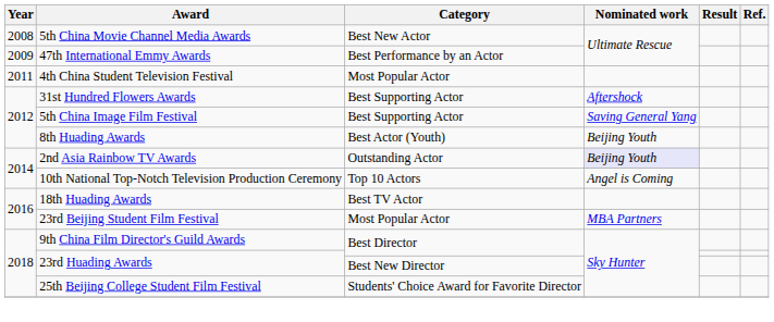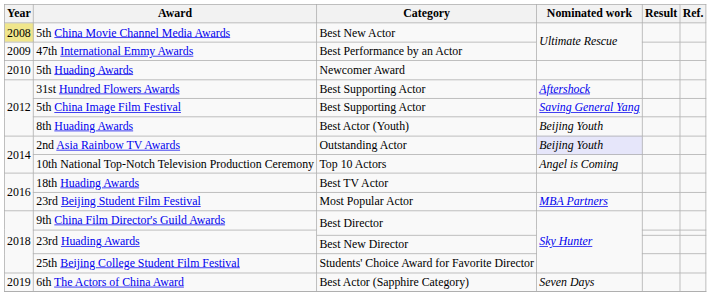5th China Movie Channel Media Awards | Year: no background -> khaki background
+ row: 2010 | 5th Huading Awards | Newcomer Award
- row: 2011 | 4th China Student Television Festival | Most Popular Actor
+ row: 2019 | 6th The Actors of China Award | Best Actor (Sapphire Category) | Seven Days
